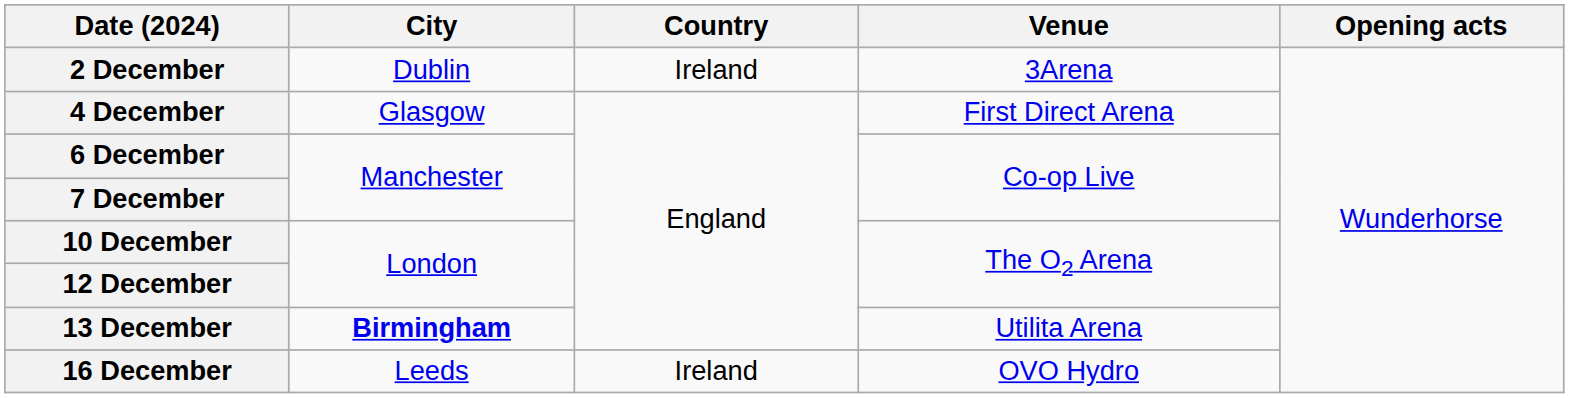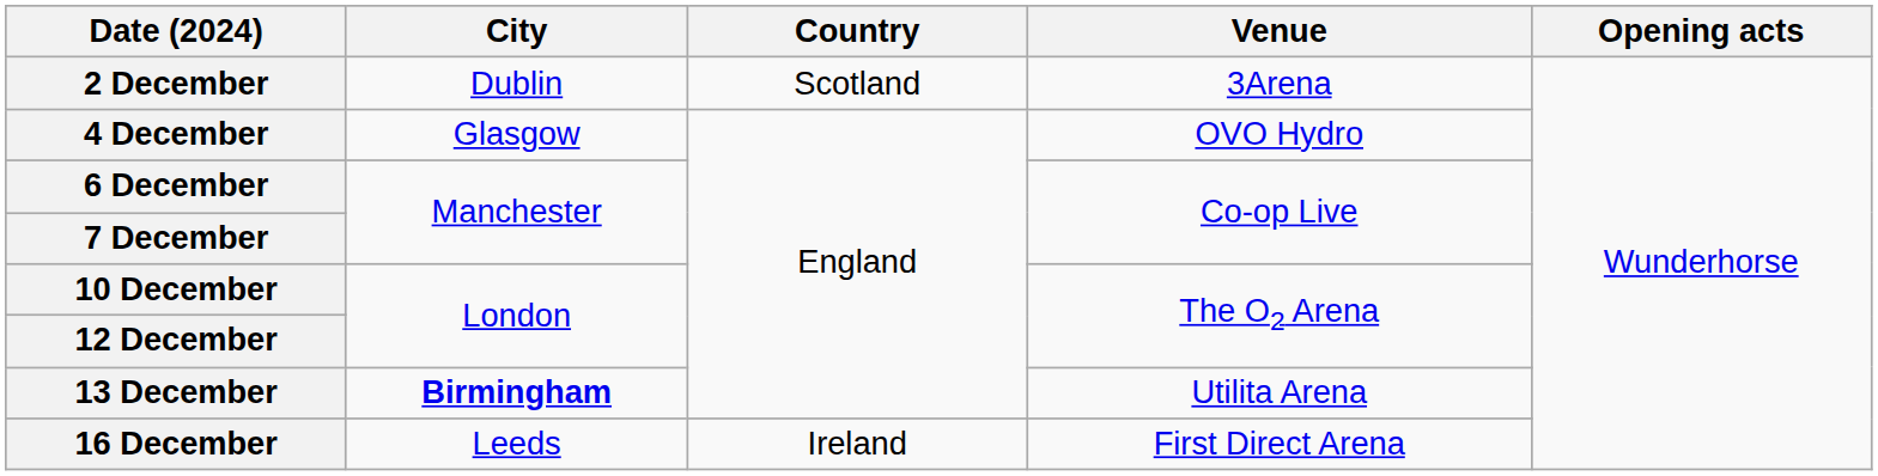2 December | Country: Ireland -> Scotland
4 December | Venue: First Direct Arena -> OVO Hydro
16 December | Venue: OVO Hydro -> First Direct Arena
